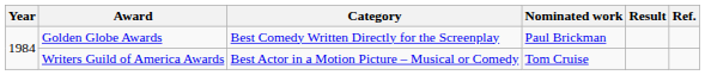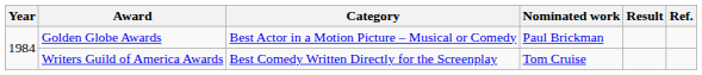Golden Globe Awards | Category: Best Comedy Written Directly for the Screenplay -> Best Actor in a Motion Picture – Musical or Comedy
Writers Guild of America Awards | Category: Best Actor in a Motion Picture – Musical or Comedy -> Best Comedy Written Directly for the Screenplay
